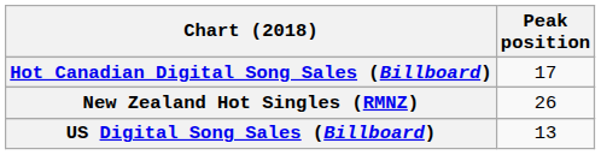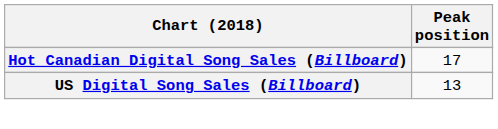- row: New Zealand Hot Singles (RMNZ) | 26
